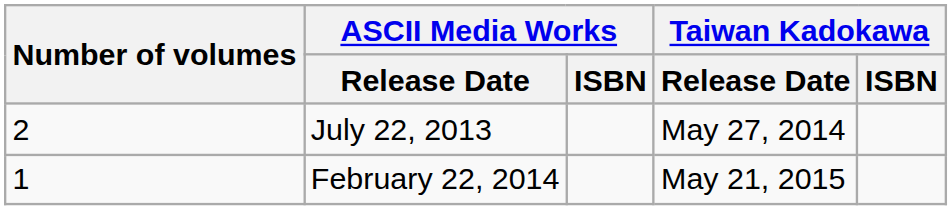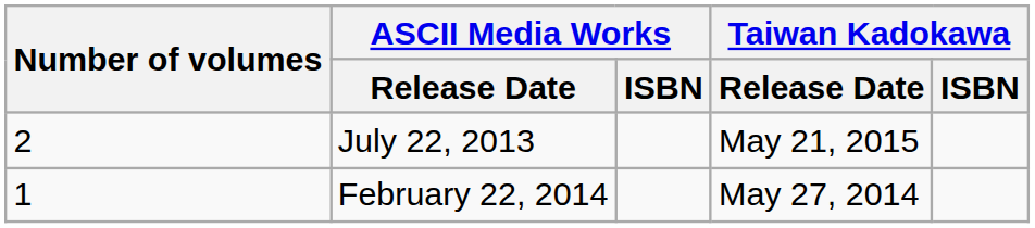July 22, 2013 | Taiwan Kadokawa / Release Date: May 27, 2014 -> May 21, 2015
February 22, 2014 | Taiwan Kadokawa / Release Date: May 21, 2015 -> May 27, 2014
